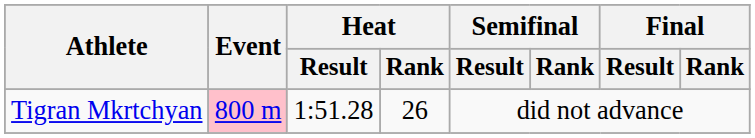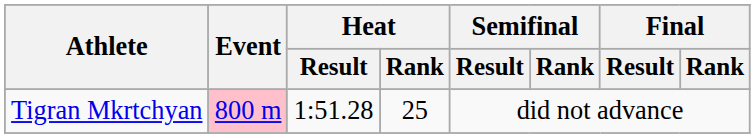Tigran Mkrtchyan | Heat / Rank: 26 -> 25
